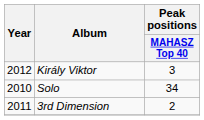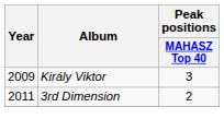Király Viktor | Year: 2012 -> 2009
- row: 2010 | Solo | 34
